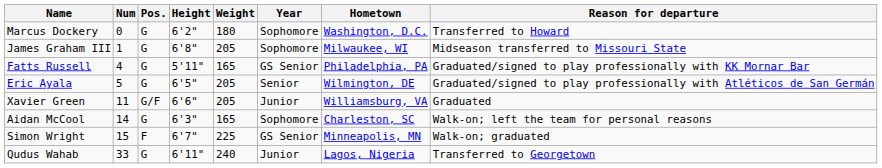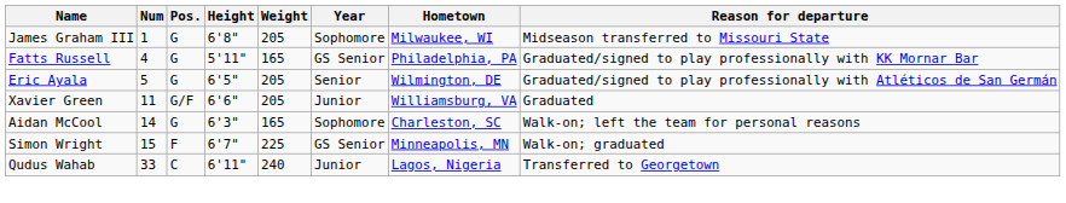- row: Marcus Dockery | 0 | G | 6'2" | 180 | Sophomore | Washington, D.C. | Transferred to Howard
Qudus Wahab | Pos.: G -> C
